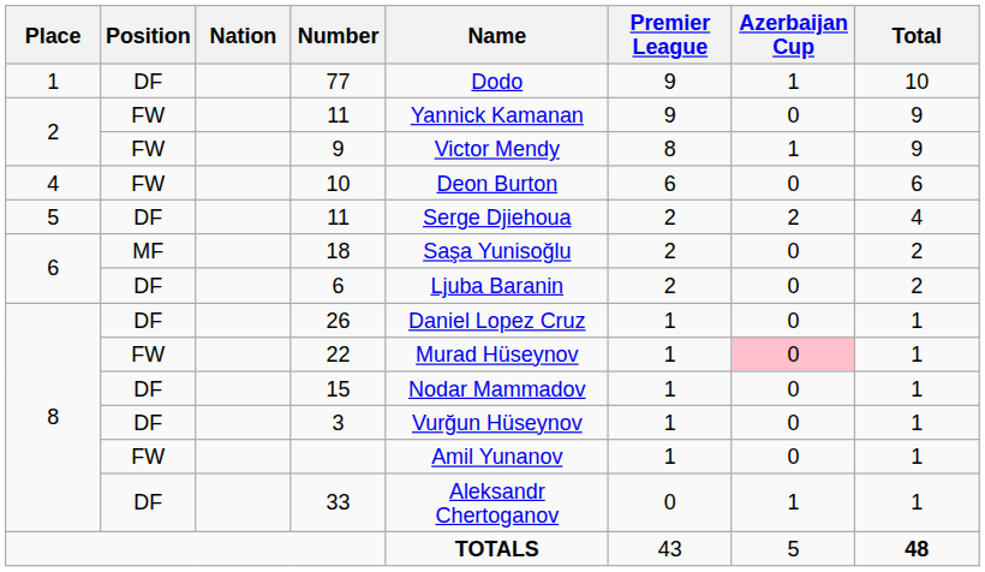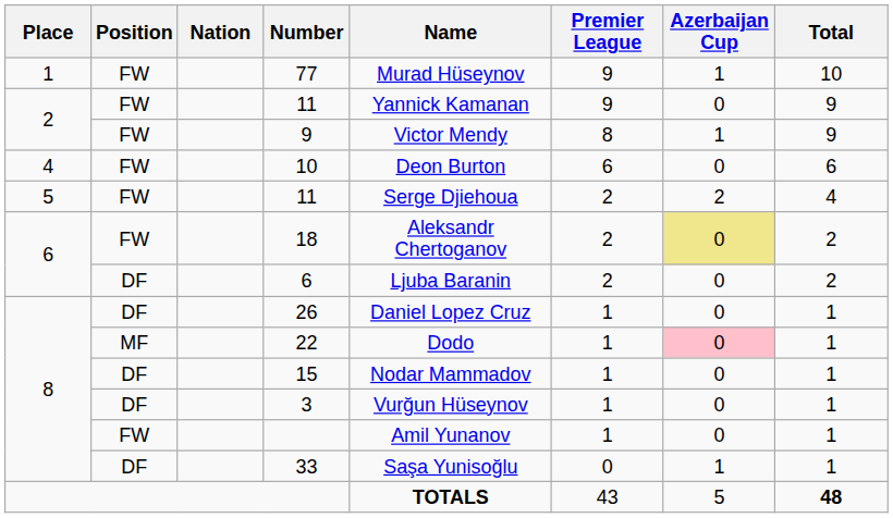77 | Position: DF -> FW
77 | Name: Dodo -> Murad Hüseynov
5 / 11 | Position: DF -> FW
18 | Position: MF -> FW
18 | Name: Saşa Yunisoğlu -> Aleksandr Chertoganov
18 | Azerbaijan Cup: no background -> khaki background
22 | Position: FW -> MF
22 | Name: Murad Hüseynov -> Dodo
33 | Name: Aleksandr Chertoganov -> Saşa Yunisoğlu
